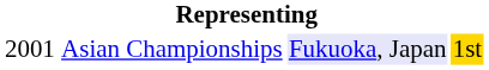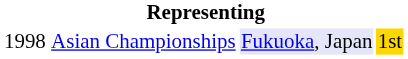Asian Championships | column 1: 2001 -> 1998
